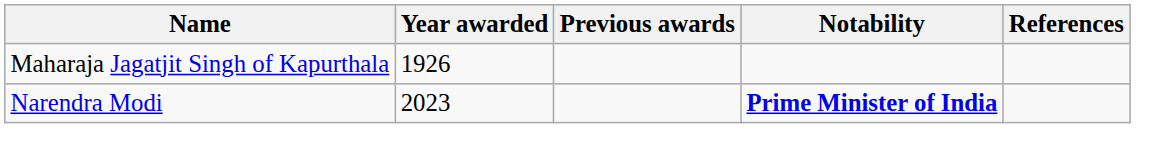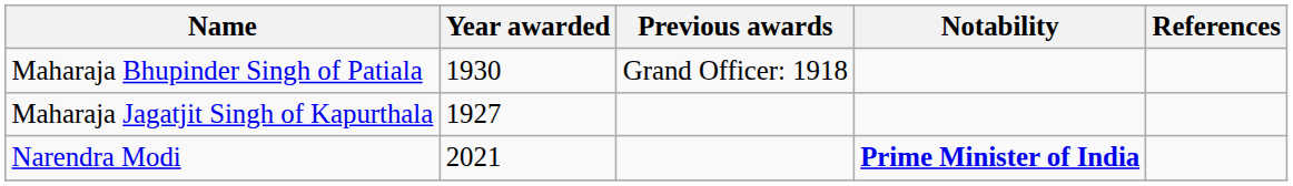+ row: Maharaja Bhupinder Singh of Patiala | 1930 | Grand Officer: 1918
Maharaja Jagatjit Singh of Kapurthala | Year awarded: 1926 -> 1927
Narendra Modi | Year awarded: 2023 -> 2021
